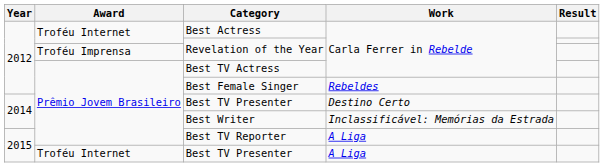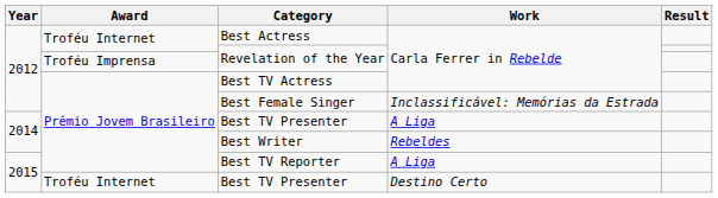Best Female Singer | Work: Rebeldes -> Inclassificável: Memórias da Estrada
Prêmio Jovem Brasileiro / Best TV Presenter | Work: Destino Certo -> A Liga
Best Writer | Work: Inclassificável: Memórias da Estrada -> Rebeldes
Troféu Internet / Best TV Presenter | Work: A Liga -> Destino Certo
